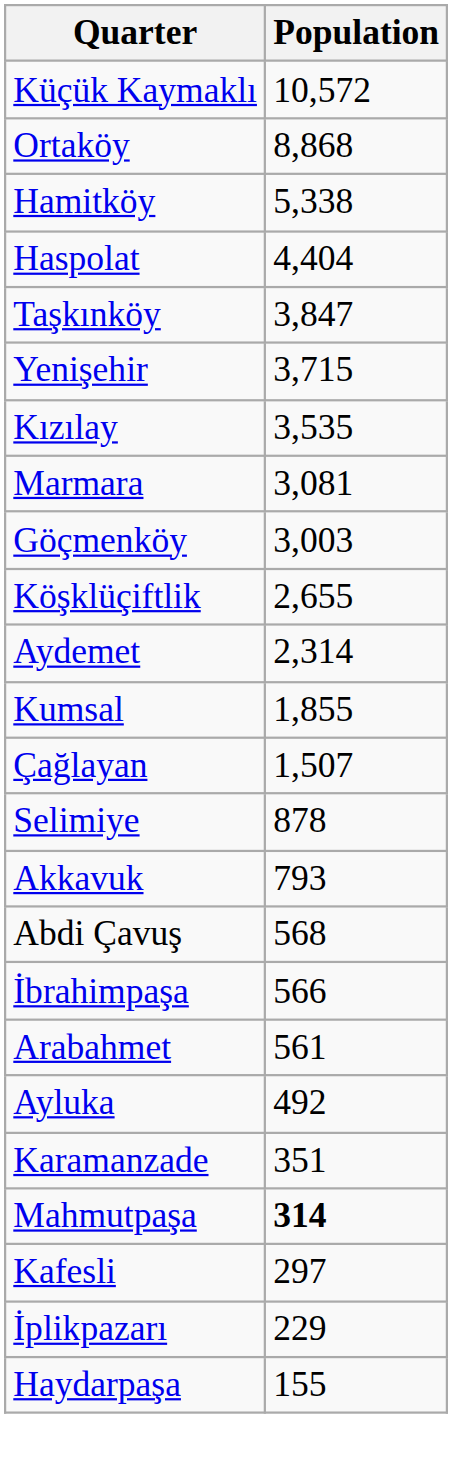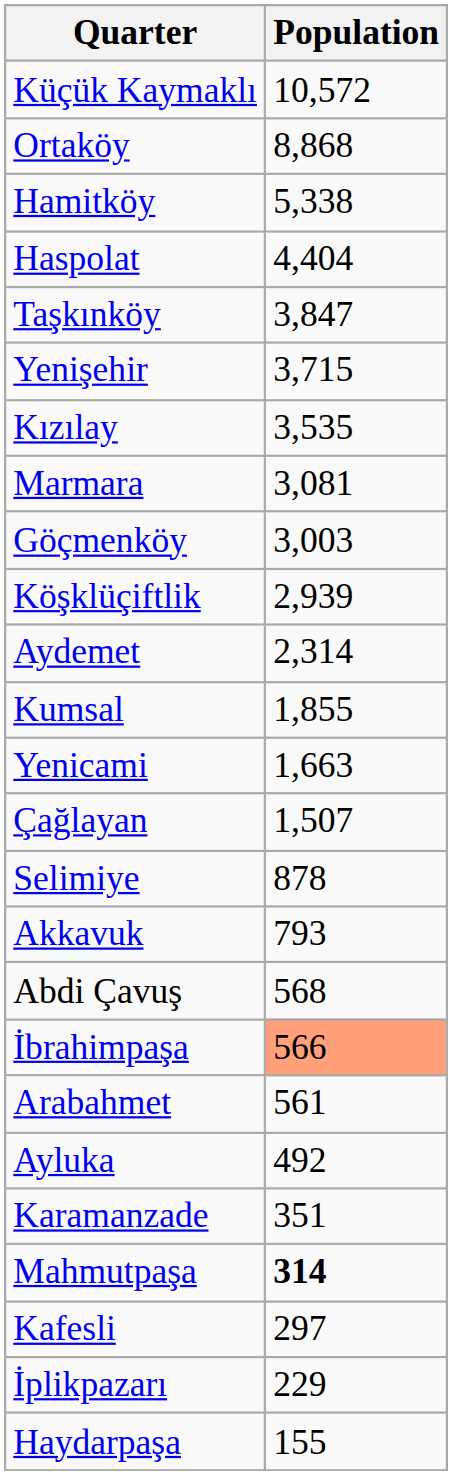Köşklüçiftlik | Population: 2,655 -> 2,939
+ row: Yenicami | 1,663
İbrahimpaşa | Population: no background -> lightsalmon background
